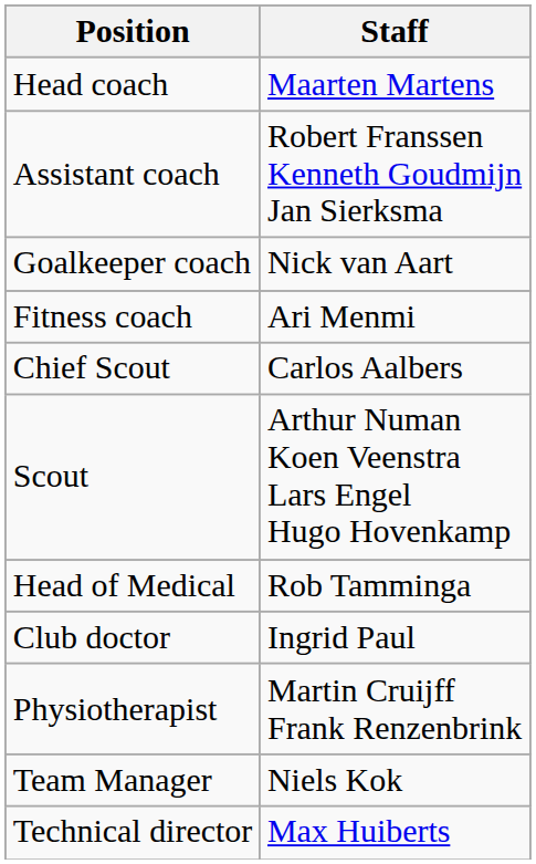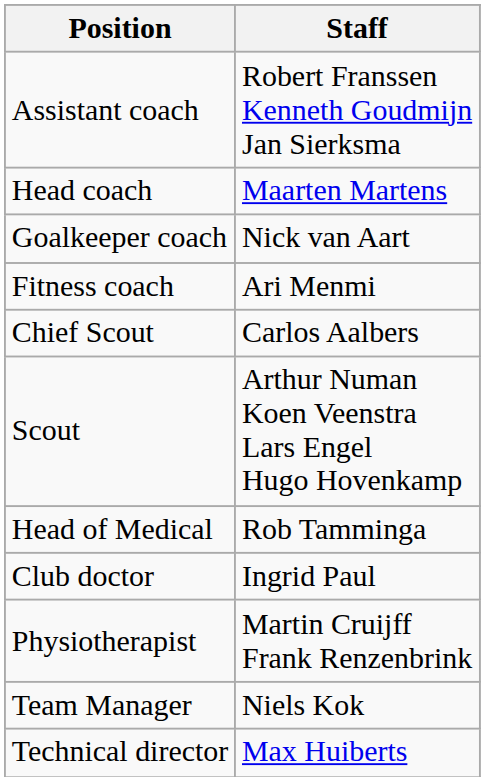rows swapped: Head coach <-> Assistant coach
